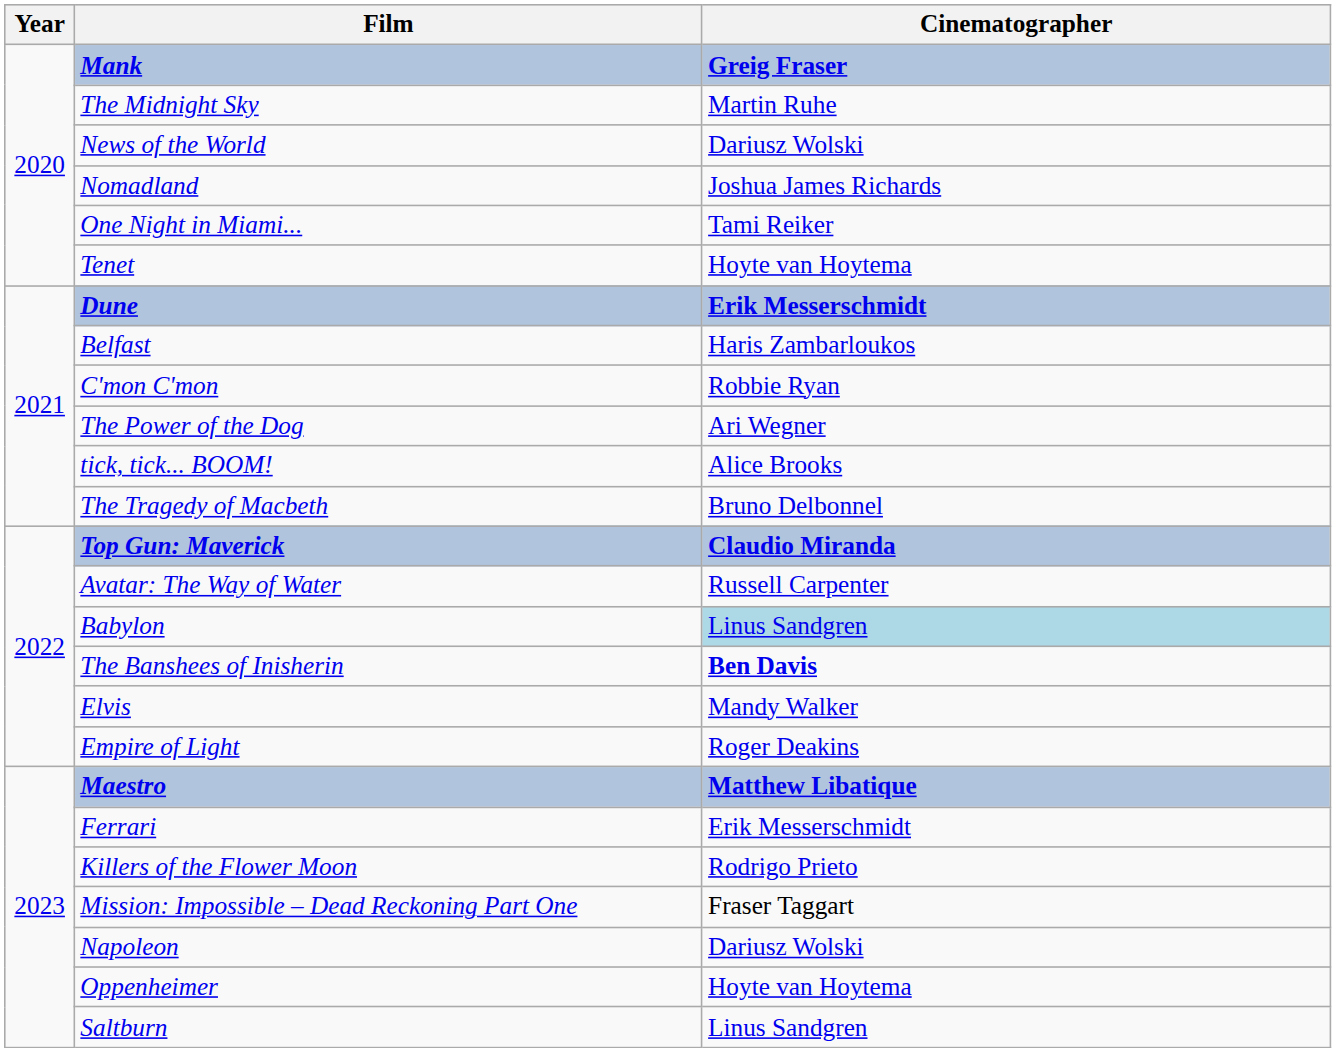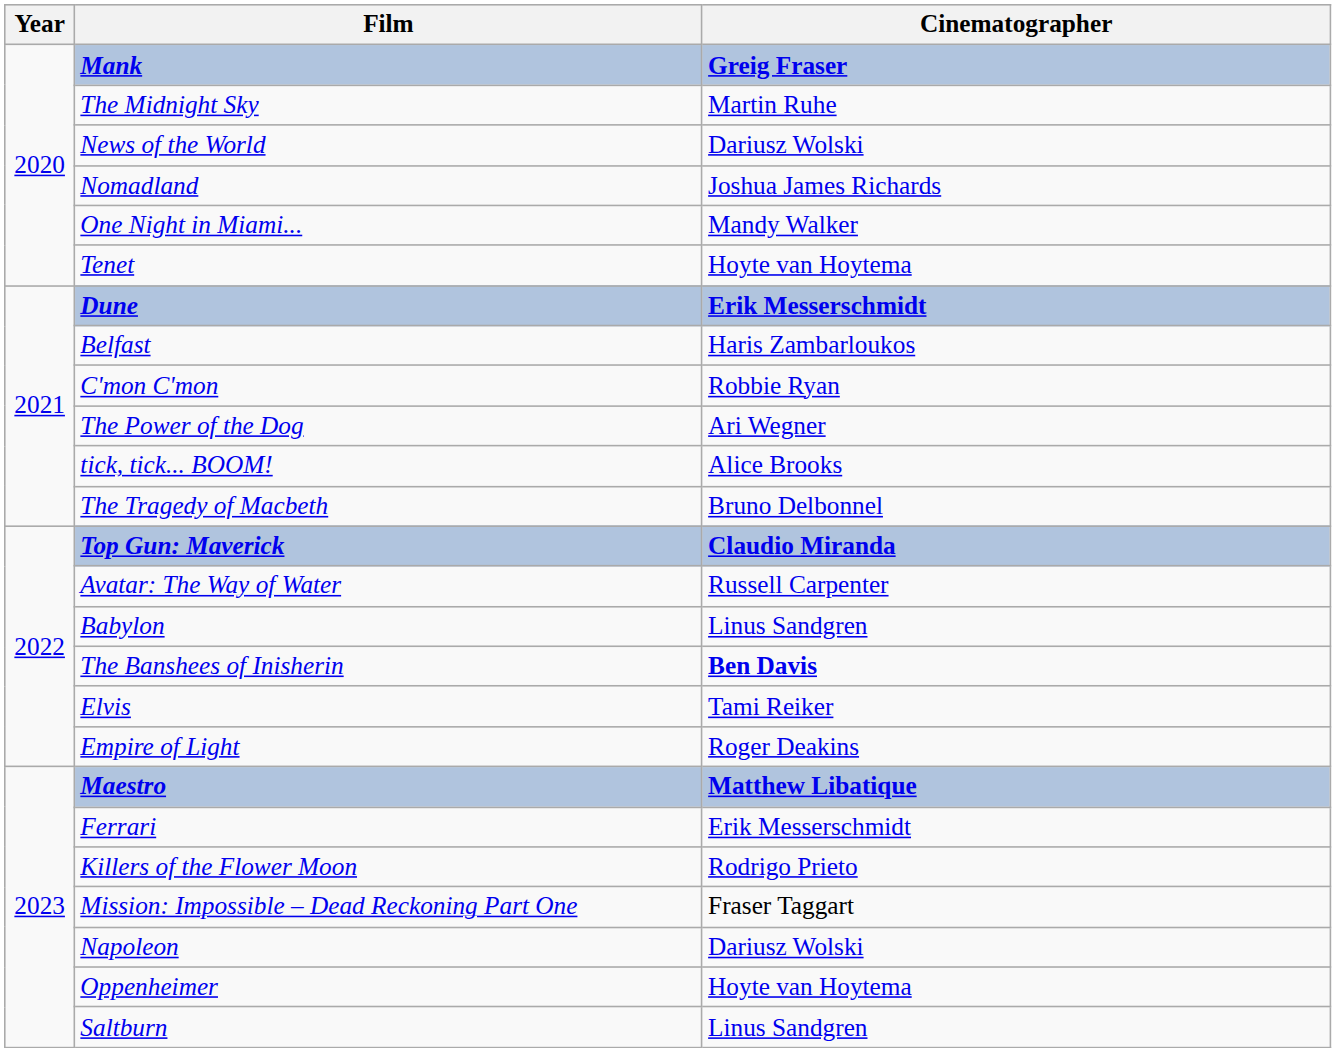One Night in Miami... | Cinematographer: Tami Reiker -> Mandy Walker
Babylon | Cinematographer: lightblue background -> no background
Elvis | Cinematographer: Mandy Walker -> Tami Reiker
